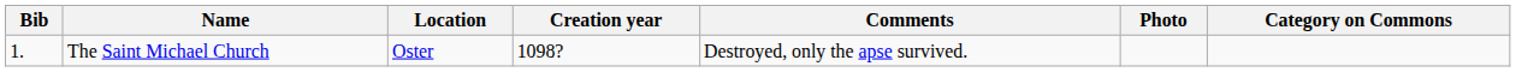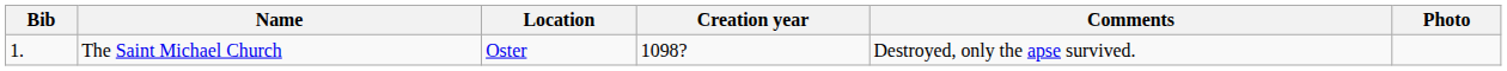- column: Category on Commons
